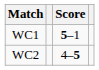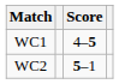WC1 | Score: 5–1 -> 4–5
WC2 | Score: 4–5 -> 5–1
